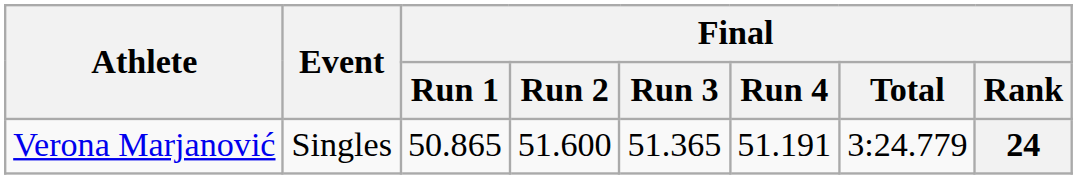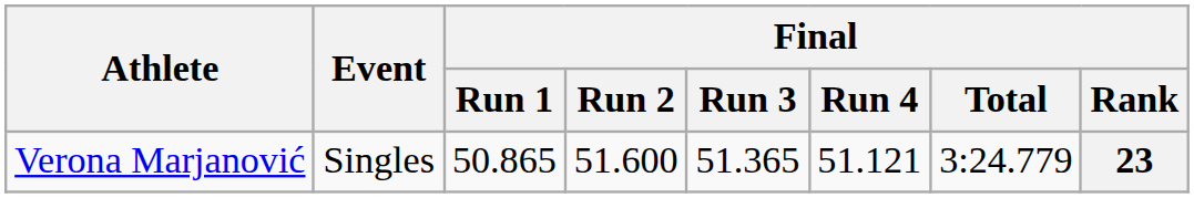Verona Marjanović | Final / Run 4: 51.191 -> 51.121
Verona Marjanović | Final / Rank: 24 -> 23
